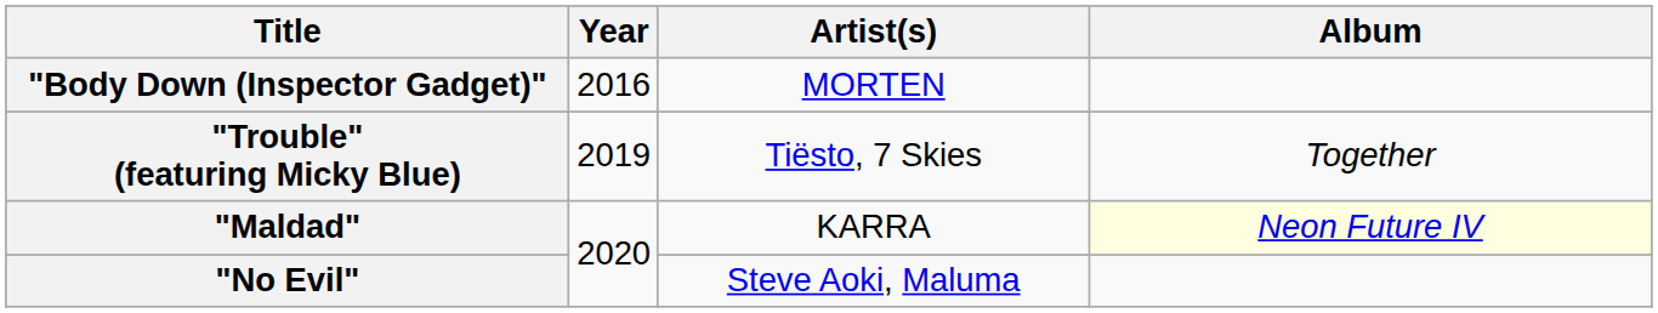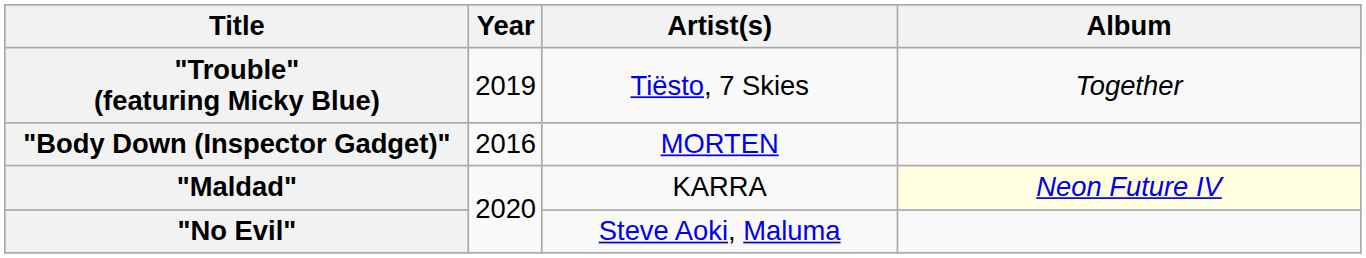rows swapped: "Body Down (Inspector Gadget)" <-> "Trouble" (featuring Micky Blue)
